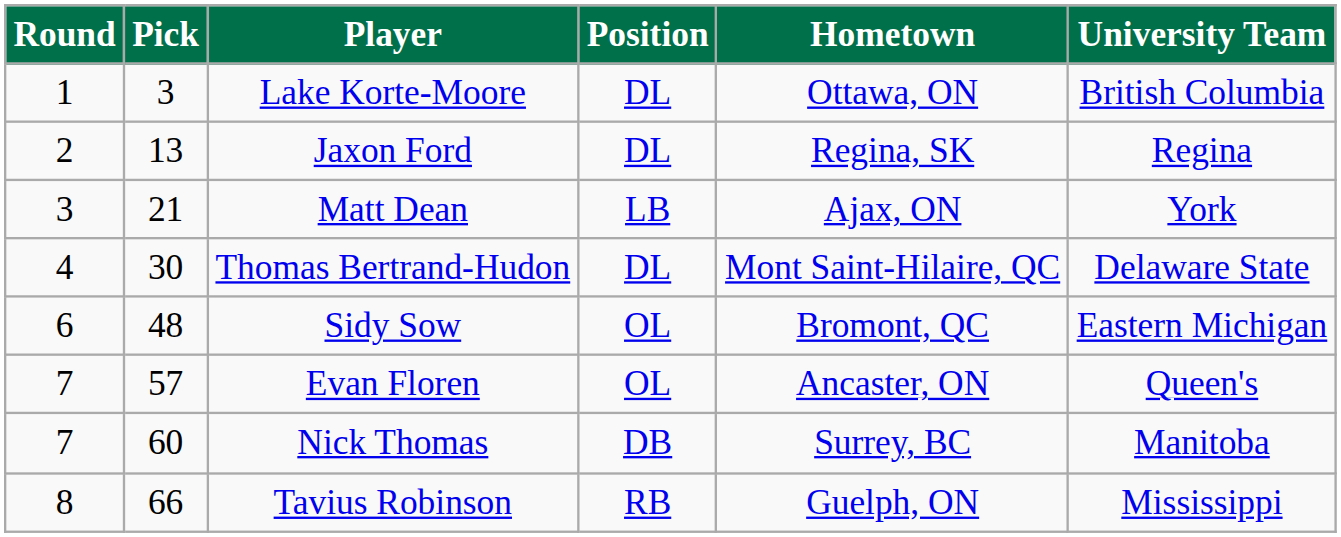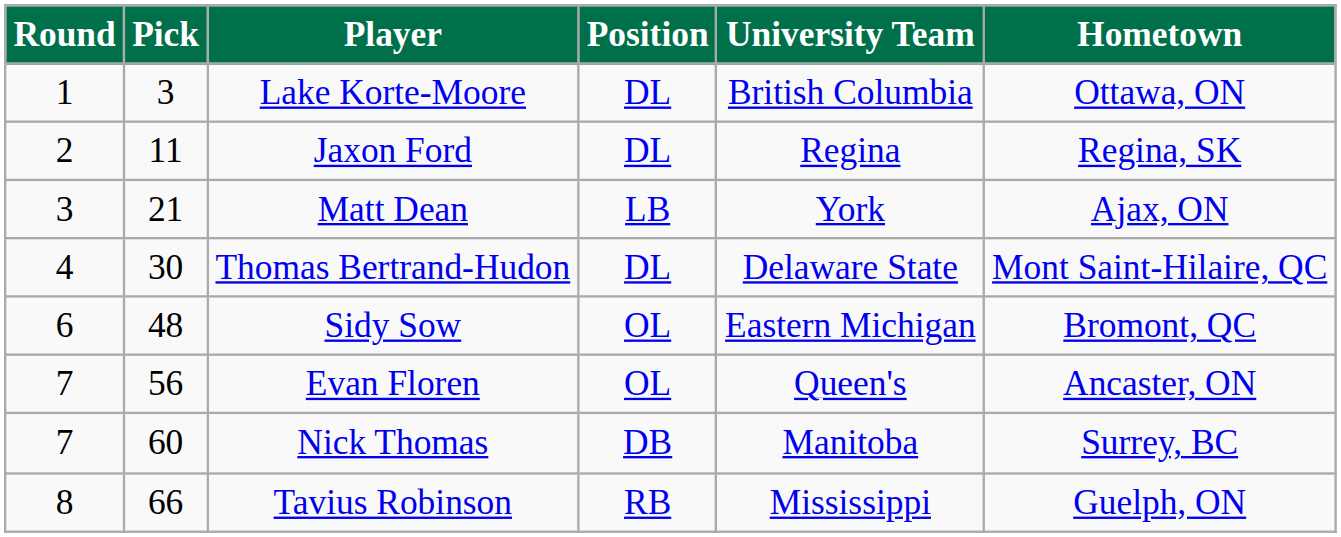columns swapped: University Team <-> Hometown
Jaxon Ford | Pick: 13 -> 11
Evan Floren | Pick: 57 -> 56
